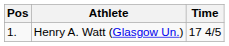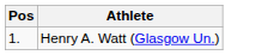- column: Time | 17 4/5
